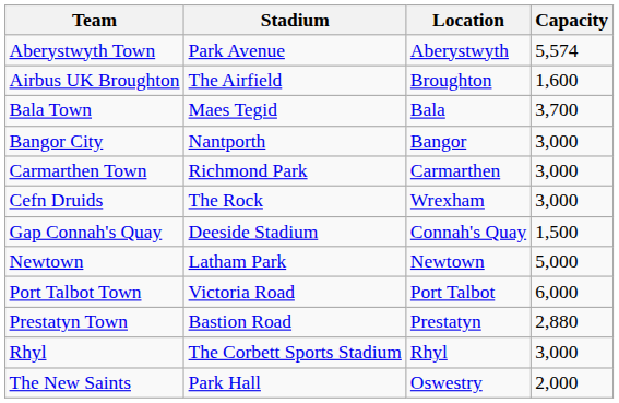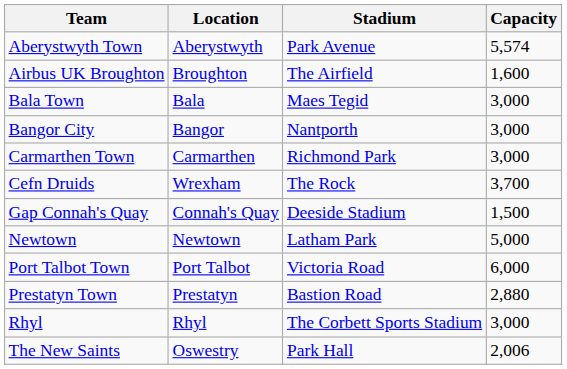columns swapped: Location <-> Stadium
Bala Town | Capacity: 3,700 -> 3,000
Cefn Druids | Capacity: 3,000 -> 3,700
The New Saints | Capacity: 2,000 -> 2,006
